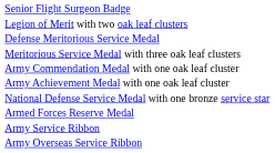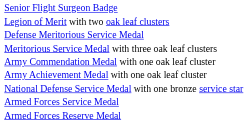+ row: Armed Forces Service Medal
- row: Army Service Ribbon
- row: Army Overseas Service Ribbon
